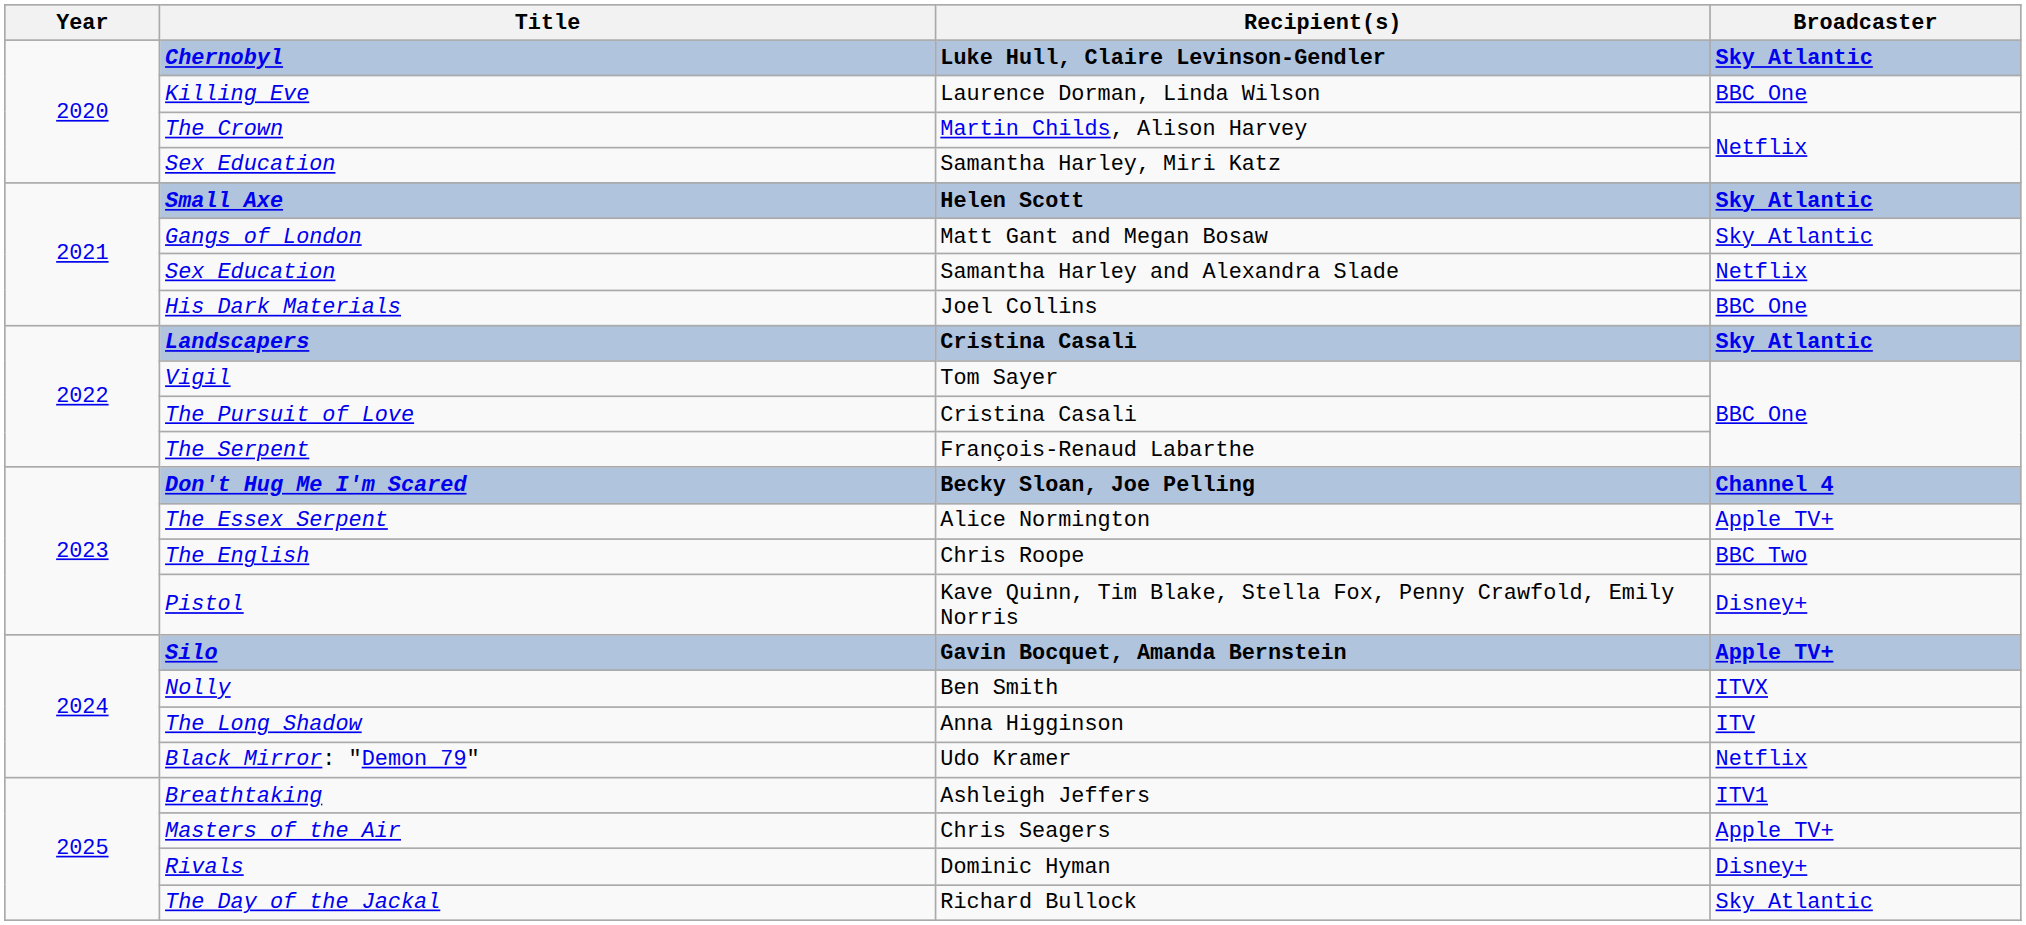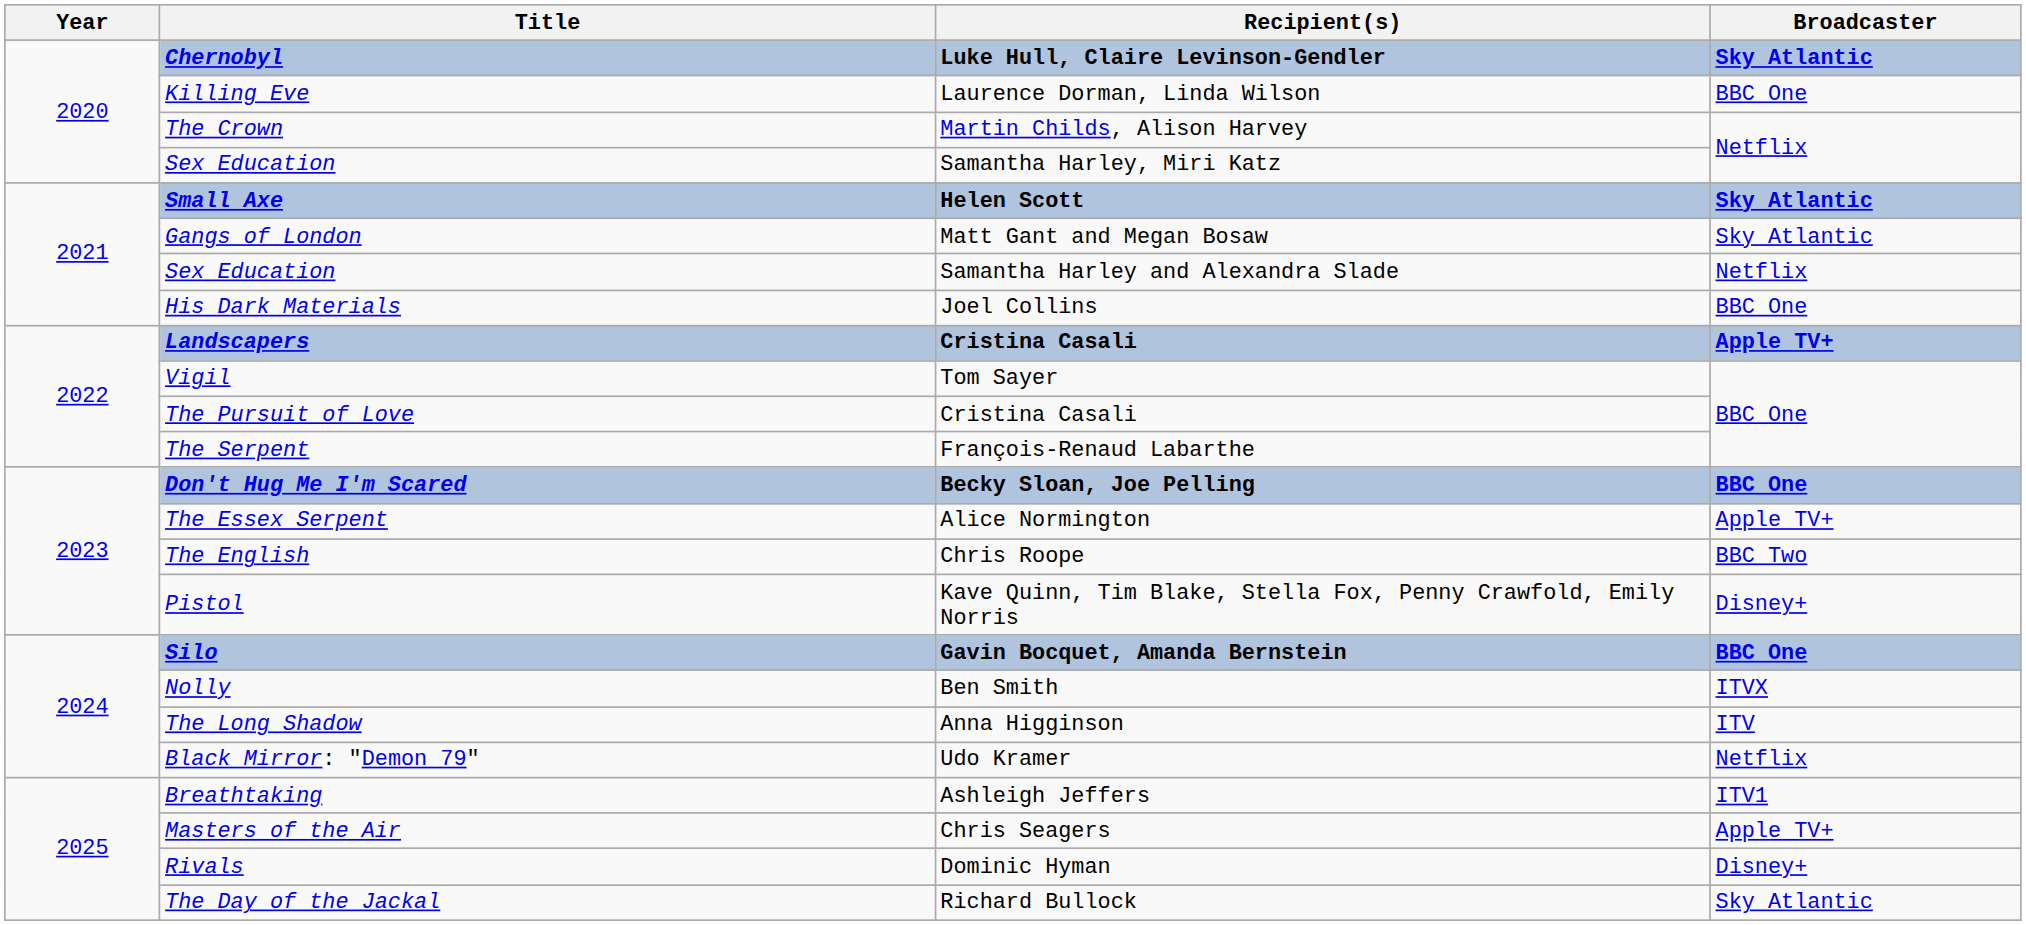Landscapers | Broadcaster: Sky Atlantic -> Apple TV+
Don't Hug Me I'm Scared | Broadcaster: Channel 4 -> BBC One
Silo | Broadcaster: Apple TV+ -> BBC One
